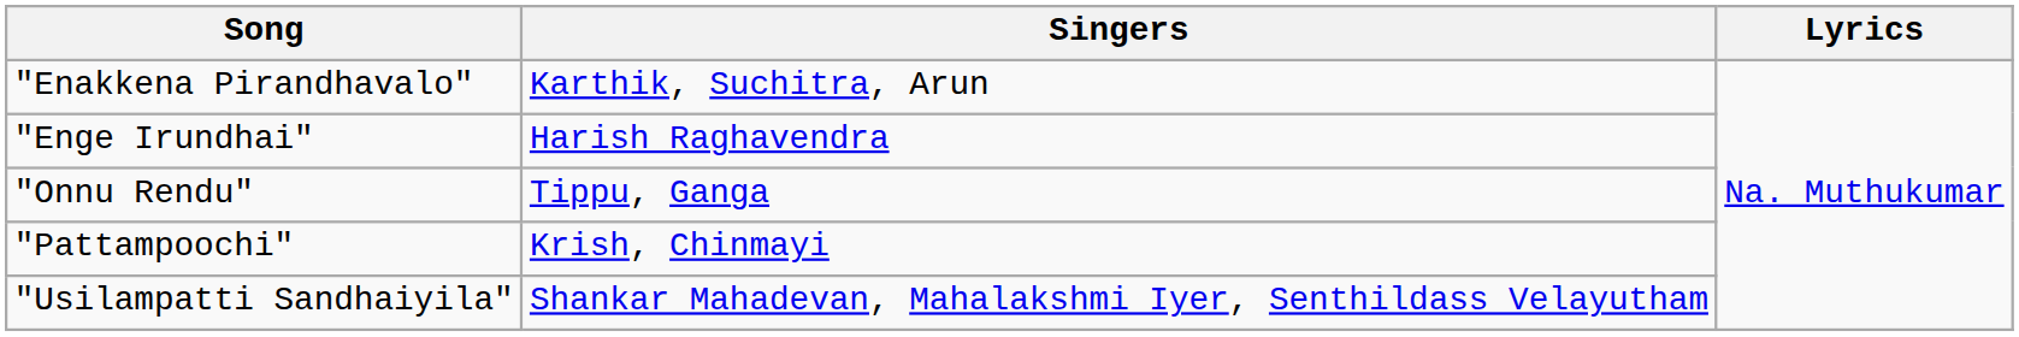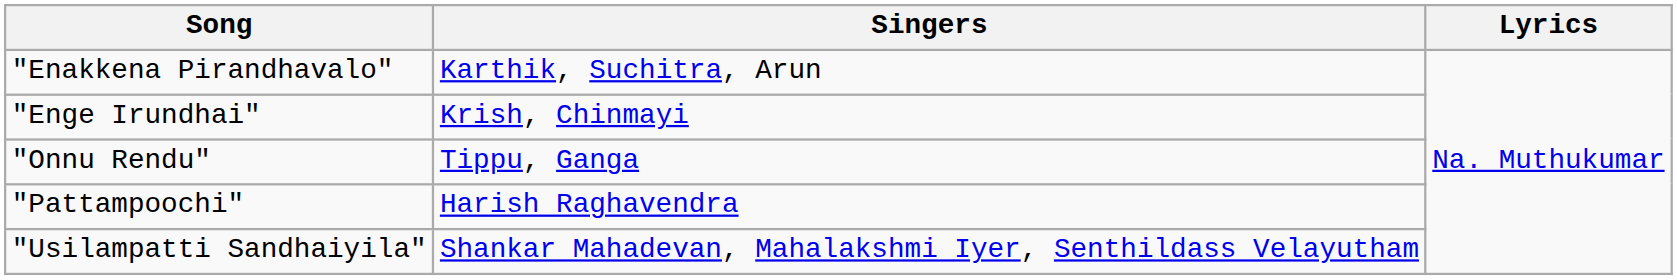"Enge Irundhai" | Singers: Harish Raghavendra -> Krish, Chinmayi
"Pattampoochi" | Singers: Krish, Chinmayi -> Harish Raghavendra
